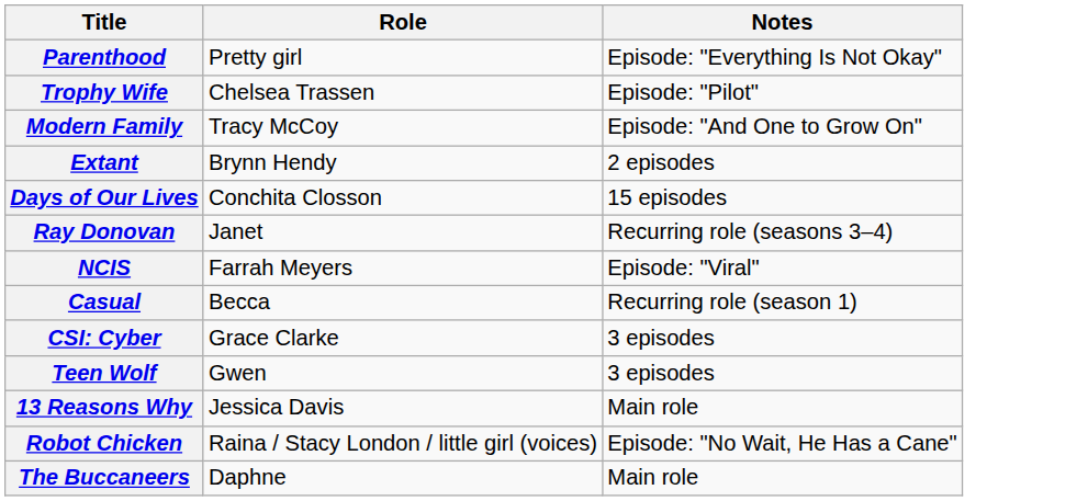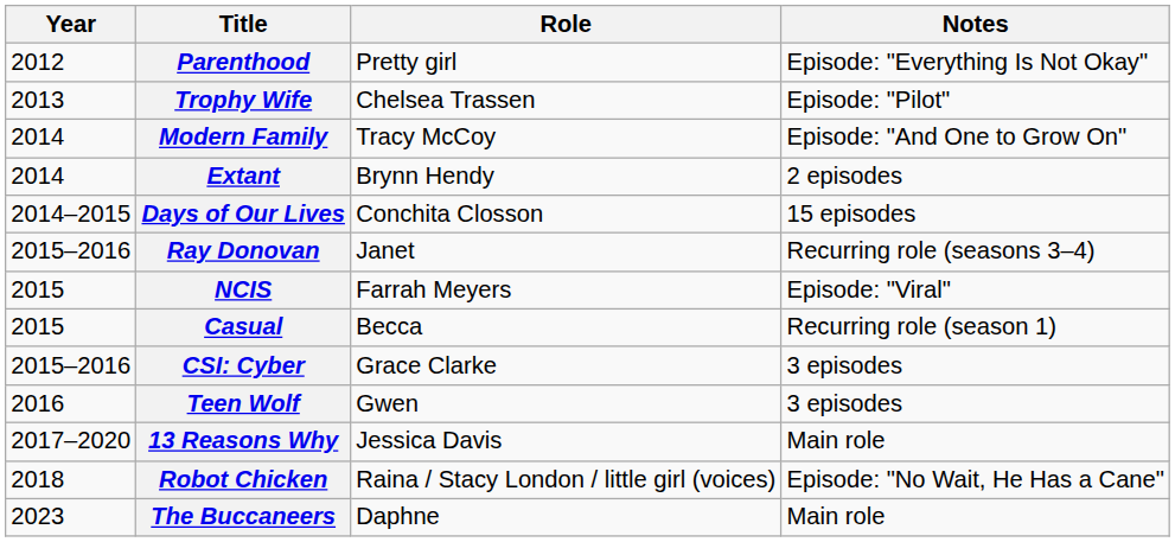+ column: Year | 2012 | 2013 | 2014 | 2014 | 2014–2015 | 2015–2016 | 2015 | 2015 | 2015–2016 | 2016 | 2017–2020 | 2018 | 2023
